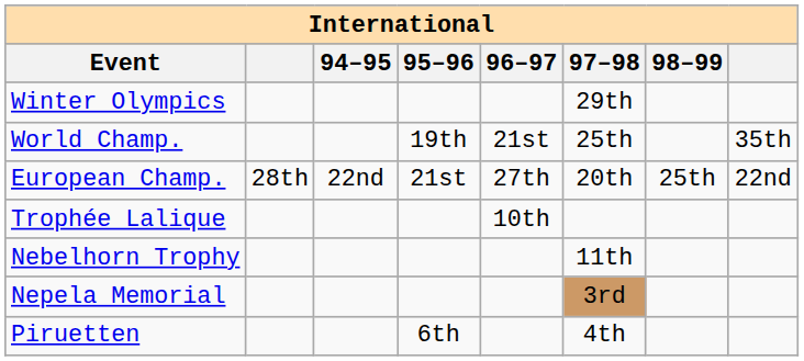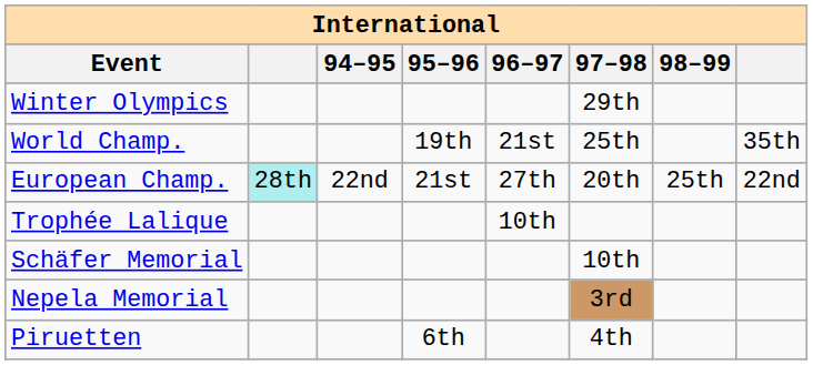European Champ. | column 2: no background -> paleturquoise background
+ row: Schäfer Memorial | 10th
- row: Nebelhorn Trophy | 11th
